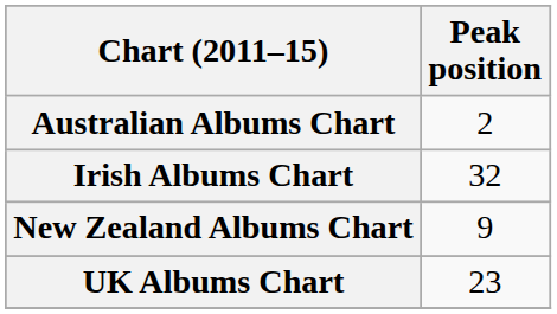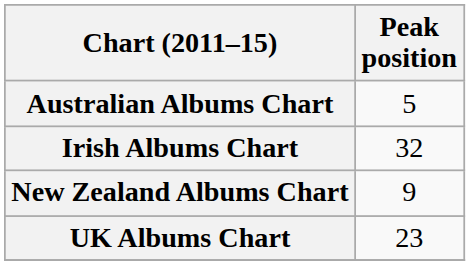Australian Albums Chart | Peak position: 2 -> 5
